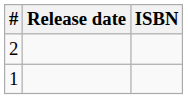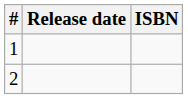rows swapped: 1 <-> 2
